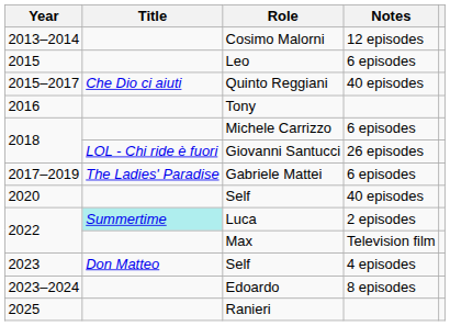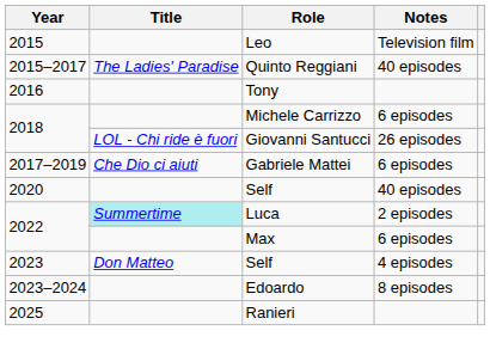- row: 2013–2014 | Cosimo Malorni | 12 episodes
Leo | Notes: 6 episodes -> Television film
Quinto Reggiani | Title: Che Dio ci aiuti -> The Ladies' Paradise
Gabriele Mattei | Title: The Ladies' Paradise -> Che Dio ci aiuti
Max | Notes: Television film -> 6 episodes
